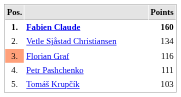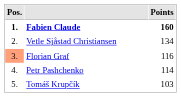Petr Pashchenko | Points: 111 -> 114
